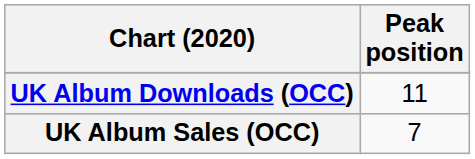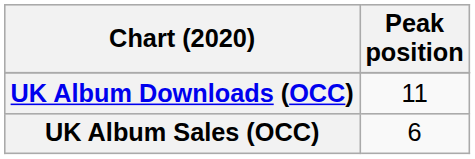UK Album Sales (OCC) | Peak position: 7 -> 6
